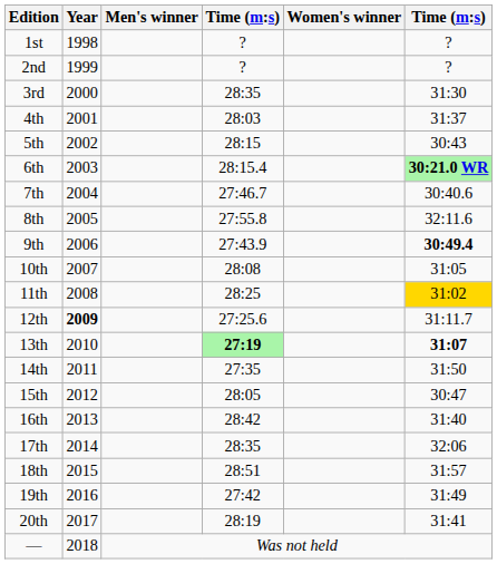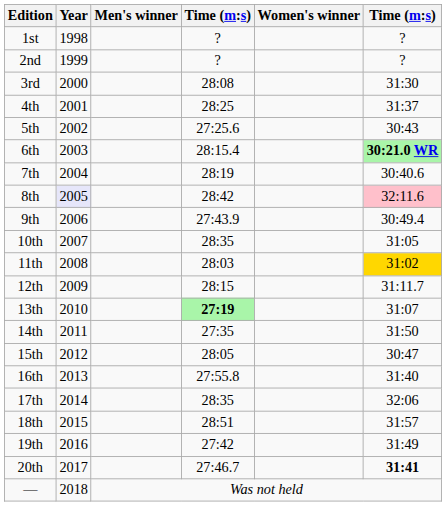3rd | column 4: 28:35 -> 28:08
4th | column 4: 28:03 -> 28:25
5th | column 4: 28:15 -> 27:25.6
7th | column 4: 27:46.7 -> 28:19
8th | Year: no background -> lavender background
8th | column 4: 27:55.8 -> 28:42
8th | column 6: no background -> pink background
9th | column 6: bold -> normal
10th | column 4: 28:08 -> 28:35
11th | column 4: 28:25 -> 28:03
12th | Year: bold -> normal
12th | column 4: 27:25.6 -> 28:15
13th | column 6: bold -> normal
16th | column 4: 28:42 -> 27:55.8
20th | column 4: 28:19 -> 27:46.7
20th | column 6: normal -> bold
